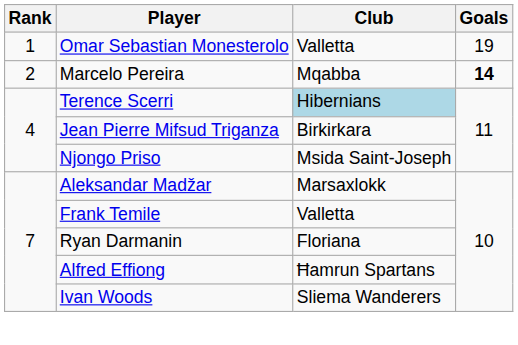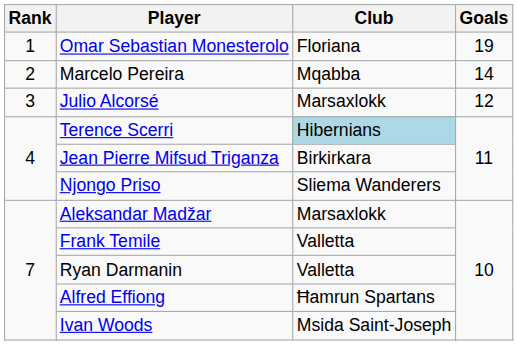Omar Sebastian Monesterolo | Club: Valletta -> Floriana
Marcelo Pereira | Goals: bold -> normal
+ row: 3 | Julio Alcorsé | Marsaxlokk | 12
Njongo Priso | Club: Msida Saint-Joseph -> Sliema Wanderers
Ryan Darmanin | Club: Floriana -> Valletta
Ivan Woods | Club: Sliema Wanderers -> Msida Saint-Joseph
